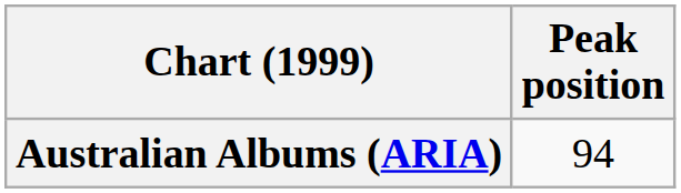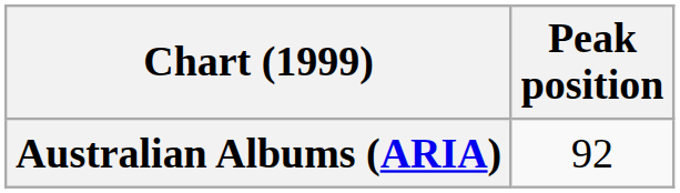Australian Albums (ARIA) | Peak position: 94 -> 92
